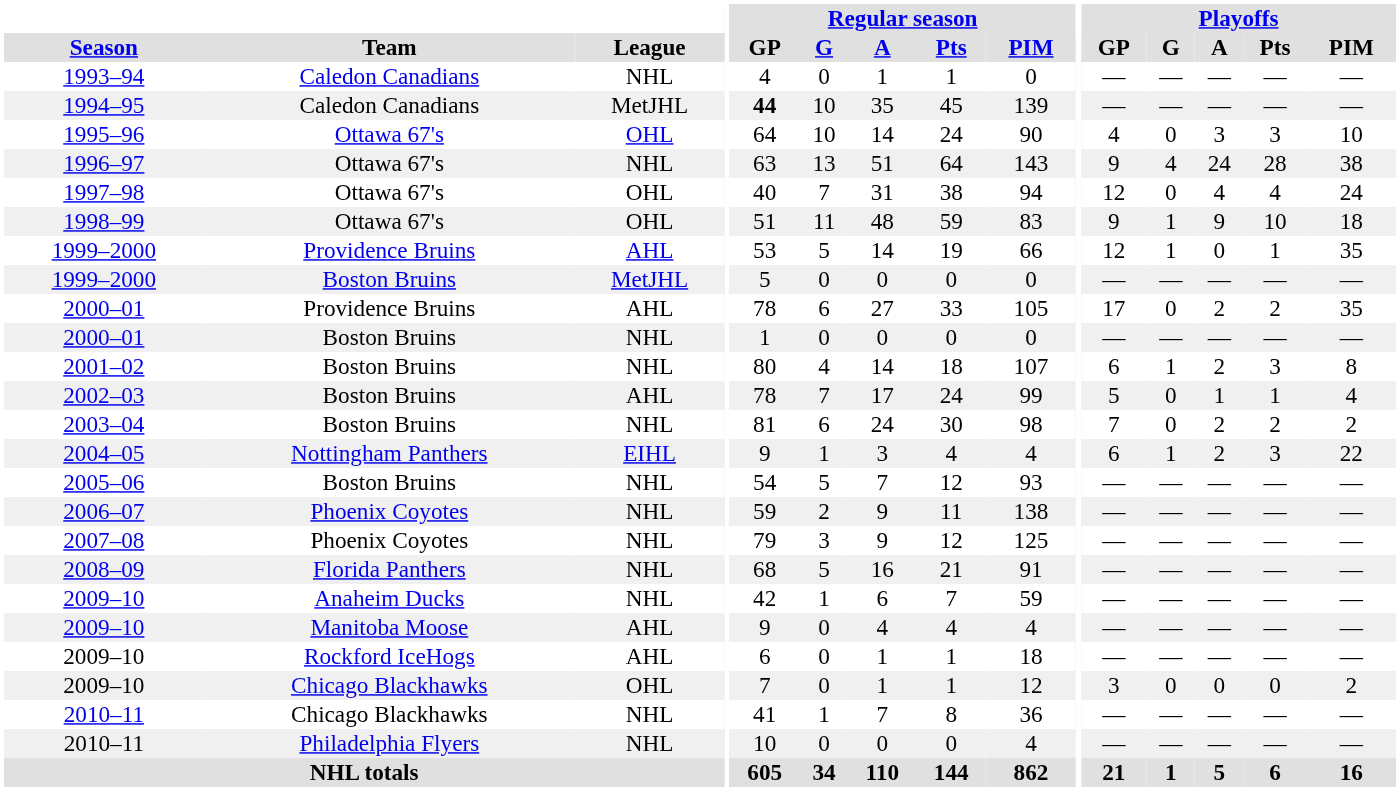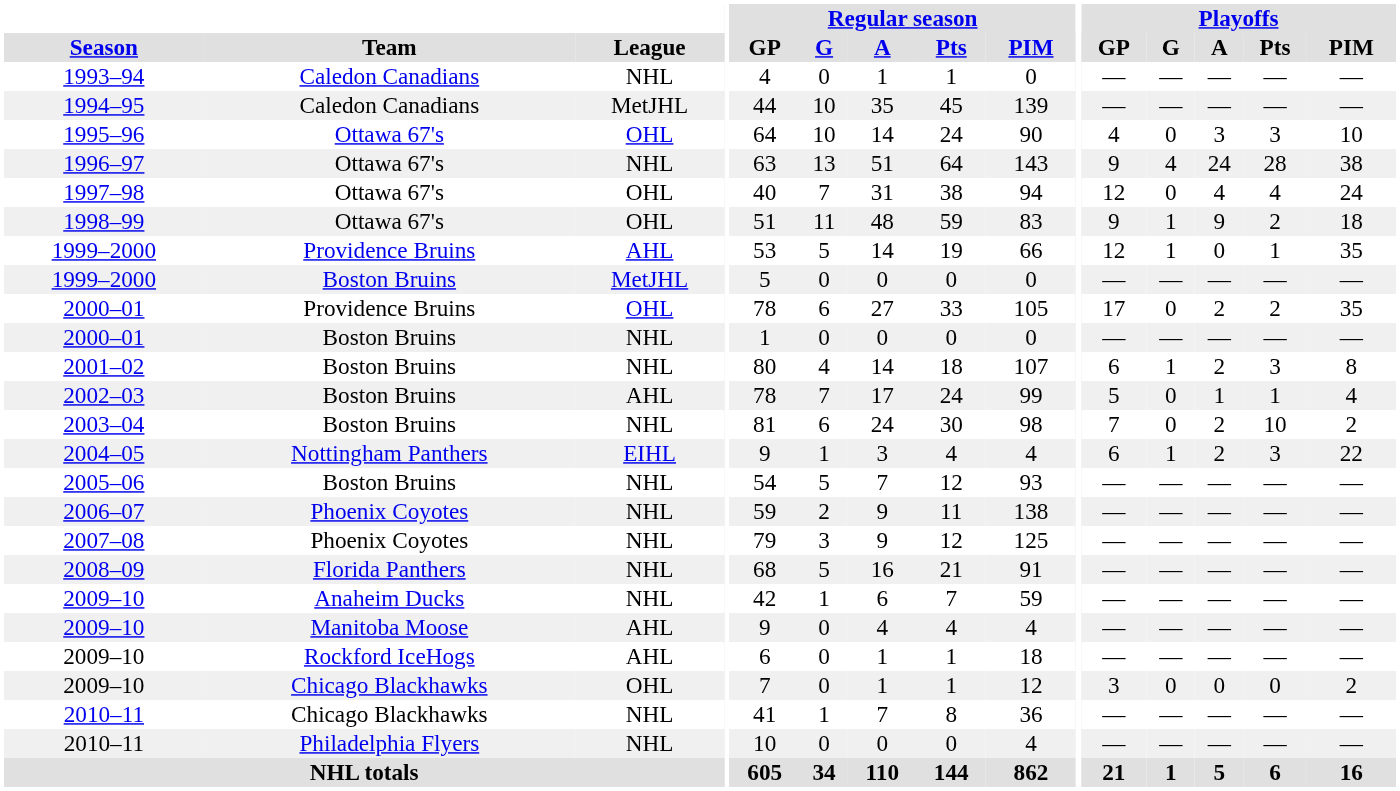1994–95 | Regular season / GP: bold -> normal
1998–99 | Playoffs / Pts: 10 -> 2
2000–01 / Providence Bruins | League: AHL -> OHL
2003–04 | Playoffs / Pts: 2 -> 10
